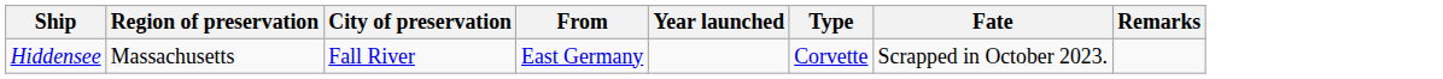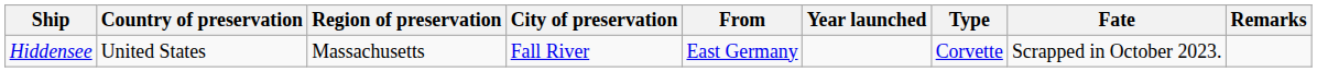+ column: Country of preservation | United States
